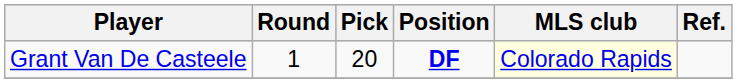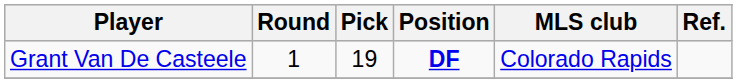Grant Van De Casteele | Pick: 20 -> 19
Grant Van De Casteele | MLS club: lightyellow background -> no background
